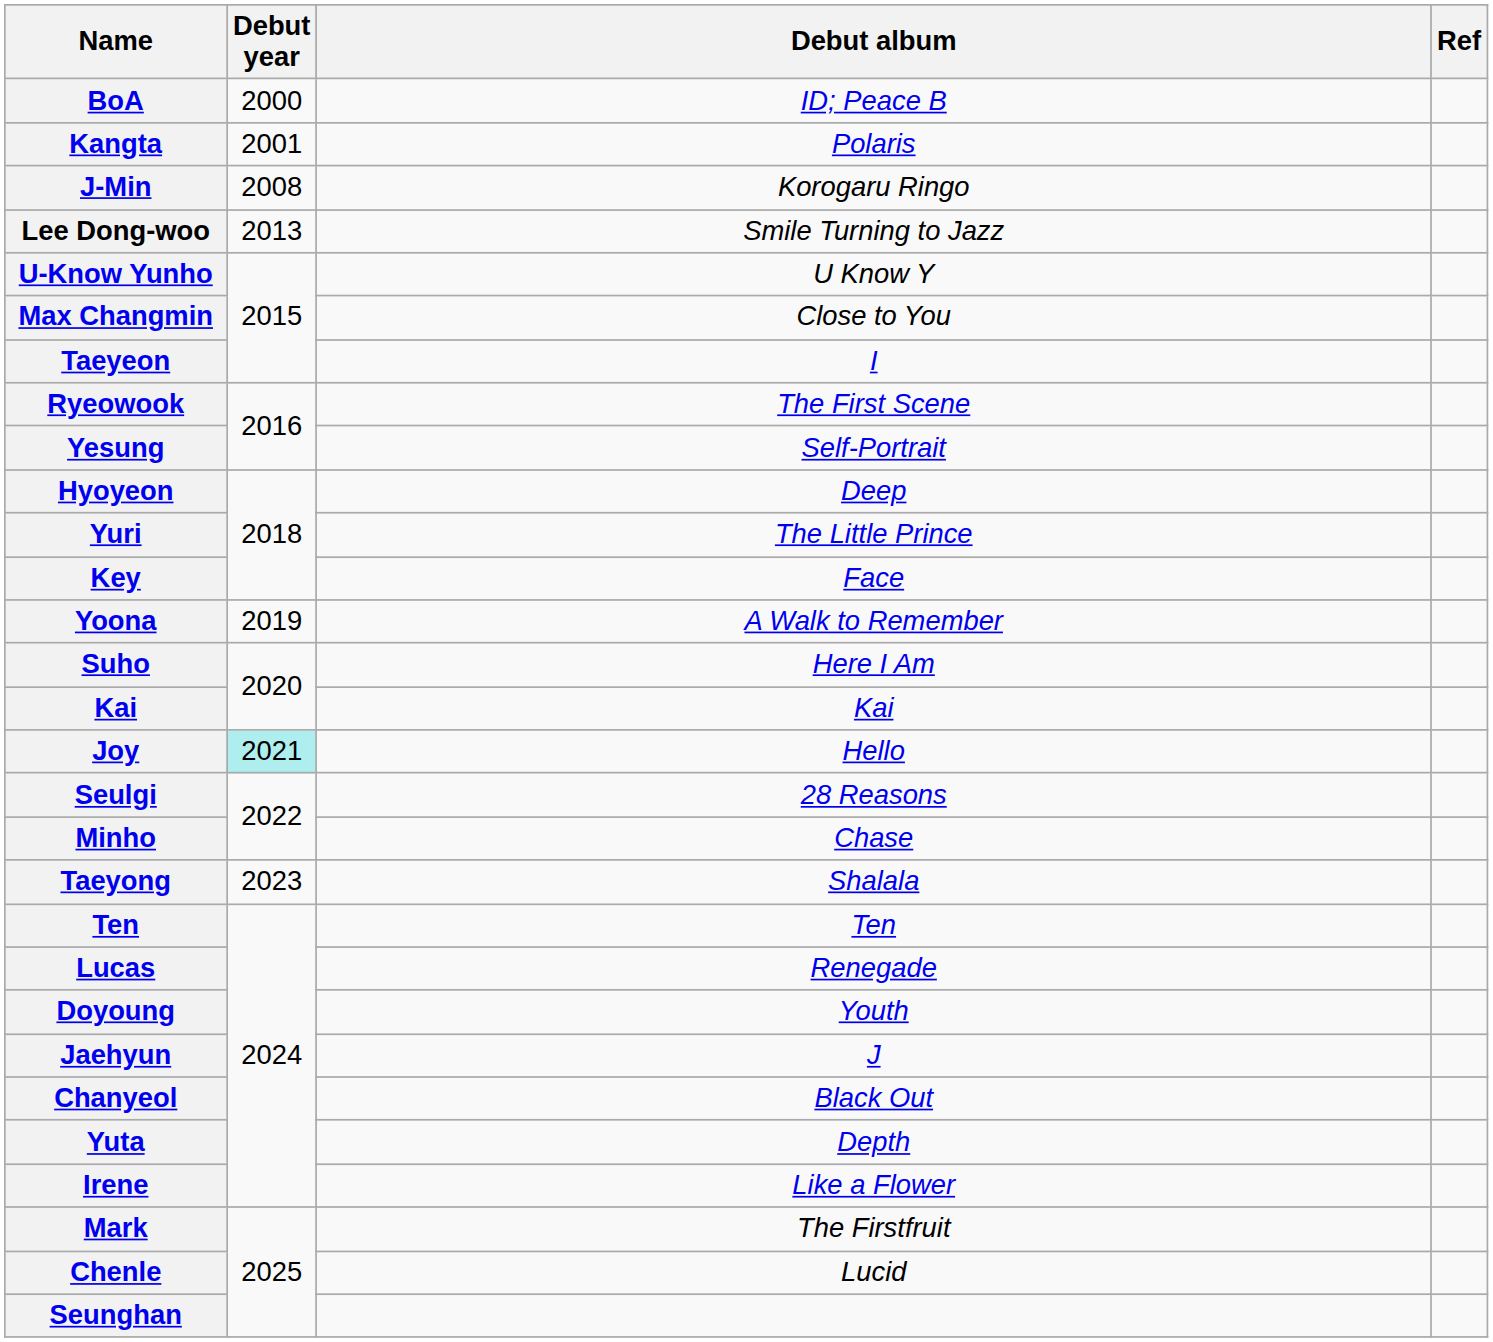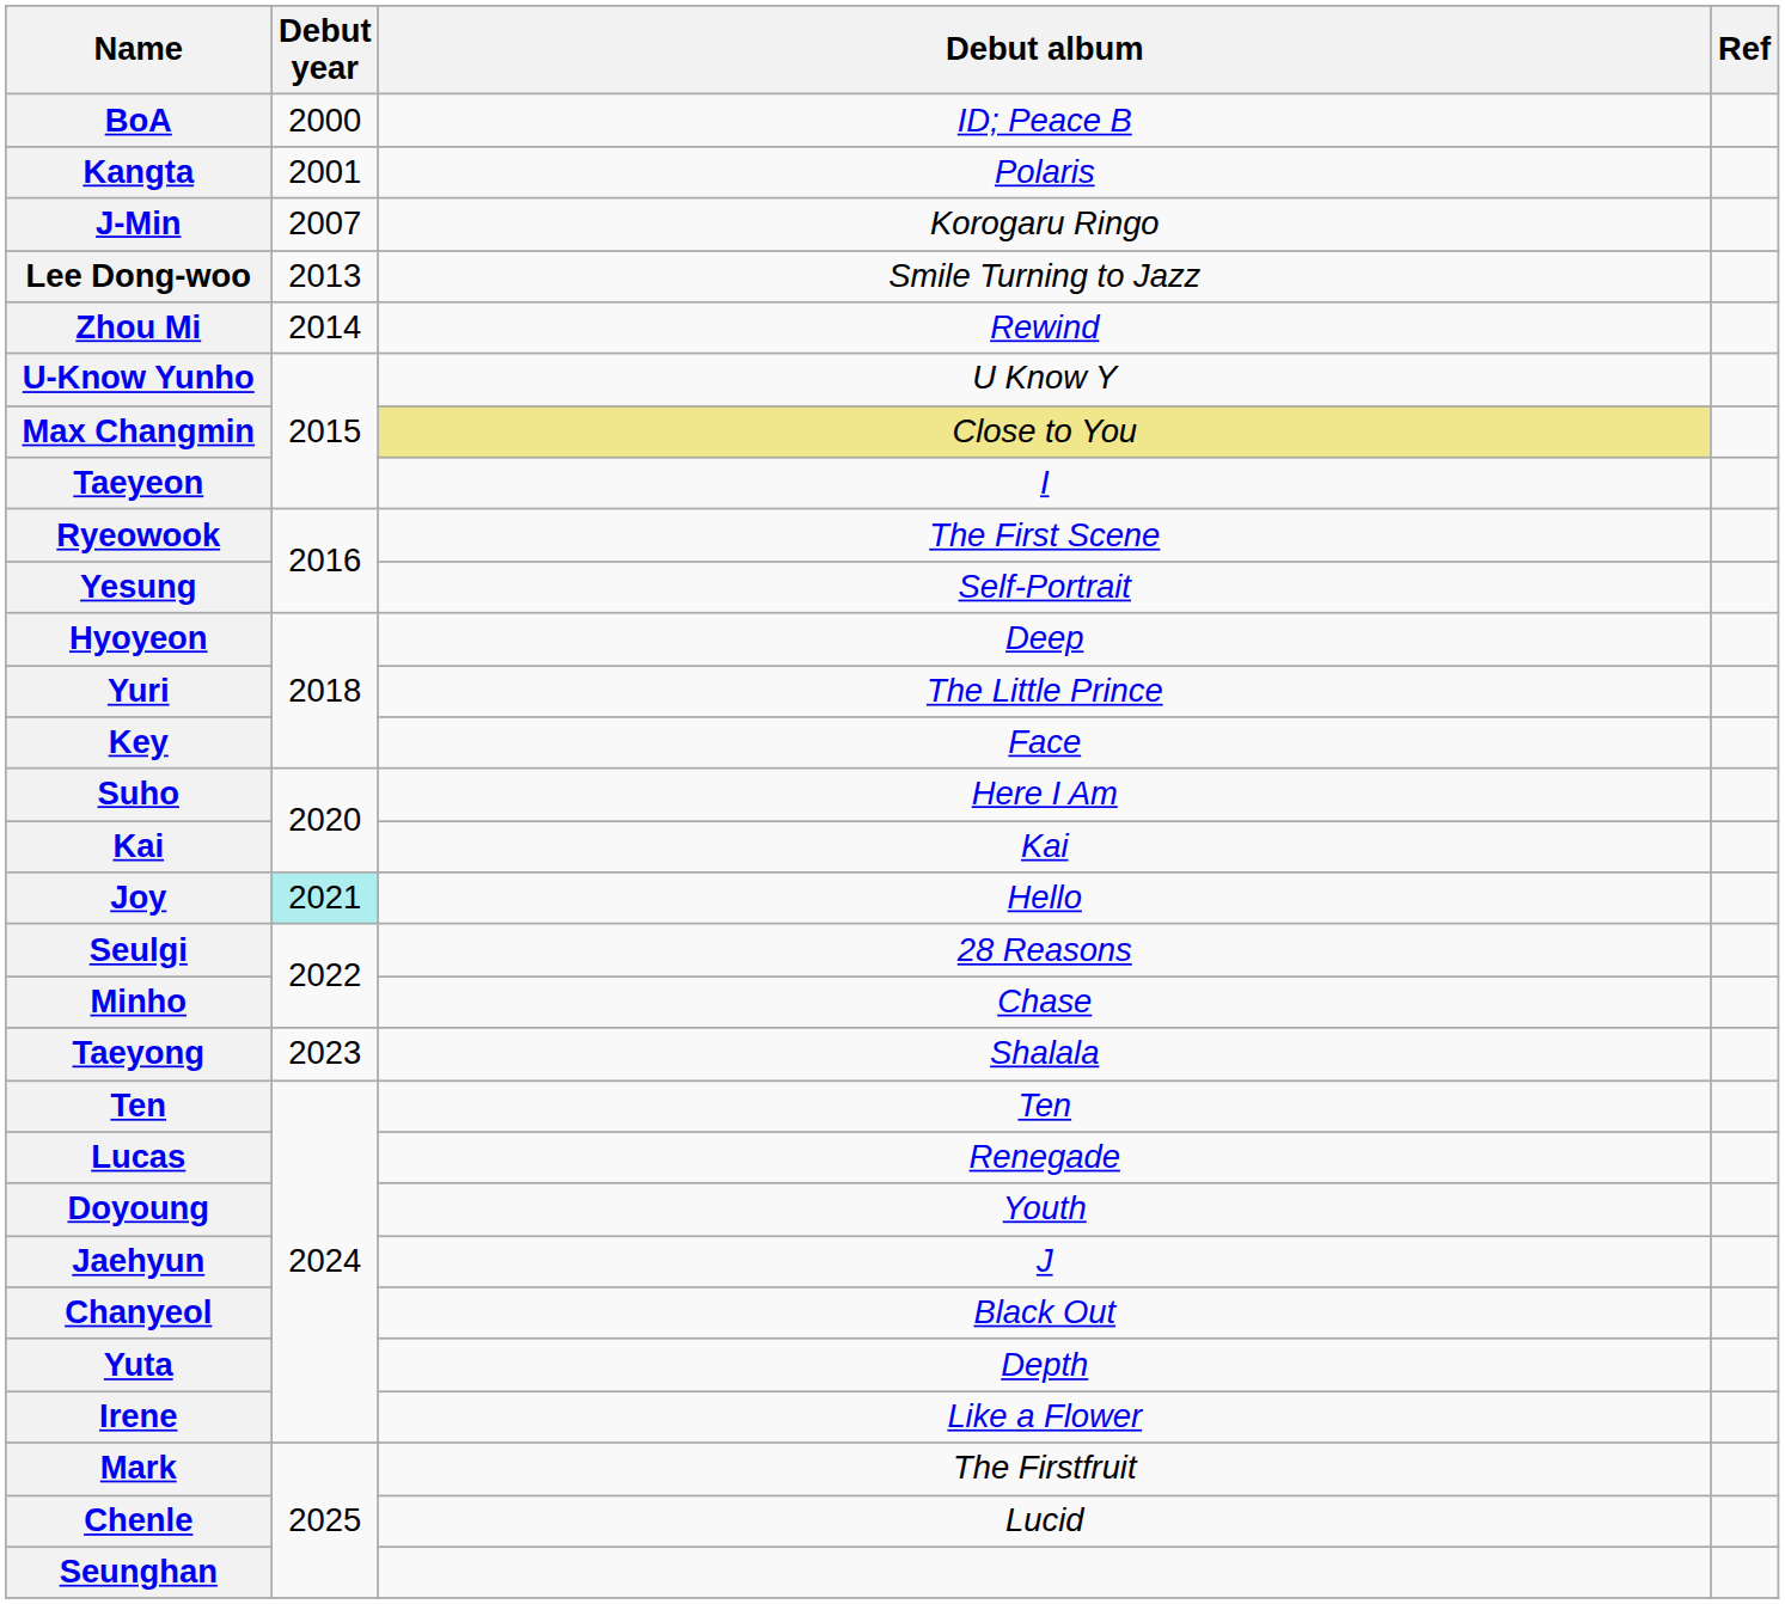J-Min | Debut year: 2008 -> 2007
+ row: Zhou Mi | 2014 | Rewind
Max Changmin | Debut album: no background -> khaki background
- row: Yoona | 2019 | A Walk to Remember
